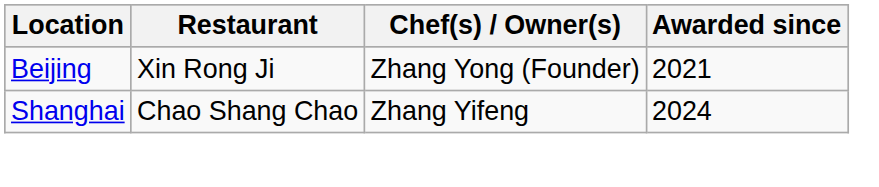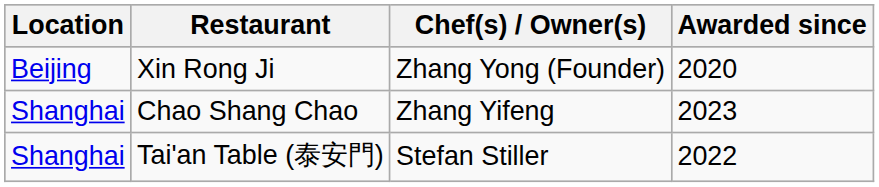Xin Rong Ji | Awarded since: 2021 -> 2020
Chao Shang Chao | Awarded since: 2024 -> 2023
+ row: Shanghai | Tai'an Table (泰安門) | Stefan Stiller | 2022
